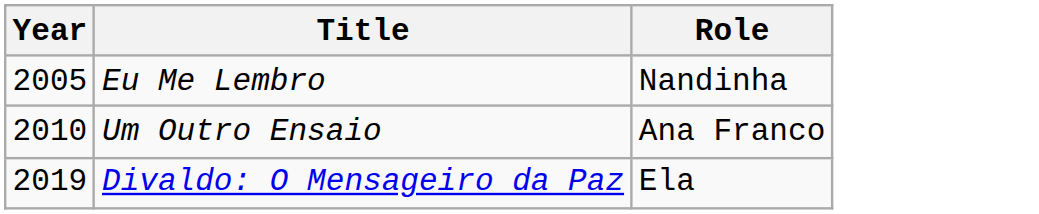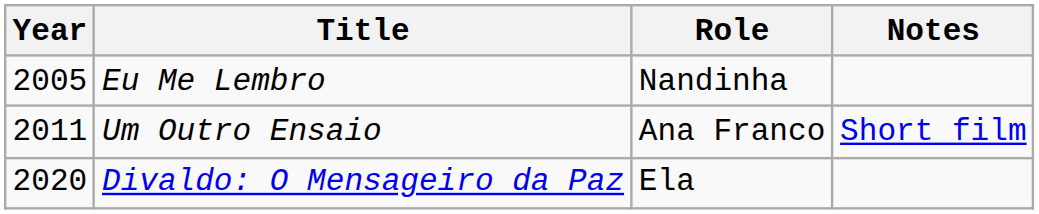+ column: Notes | Short film
Um Outro Ensaio | Year: 2010 -> 2011
Divaldo: O Mensageiro da Paz | Year: 2019 -> 2020
